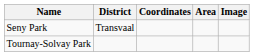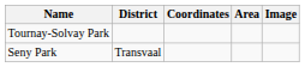rows swapped: Seny Park <-> Tournay-Solvay Park
